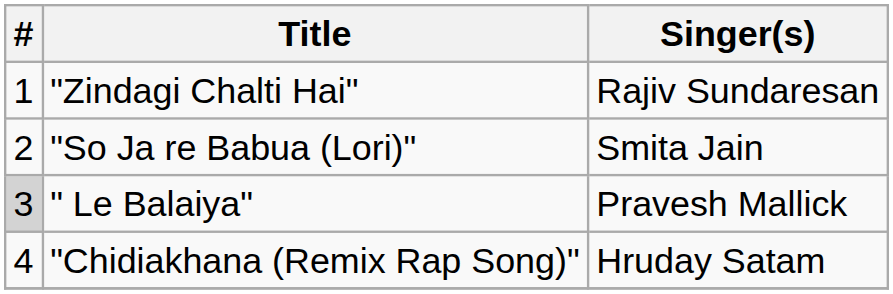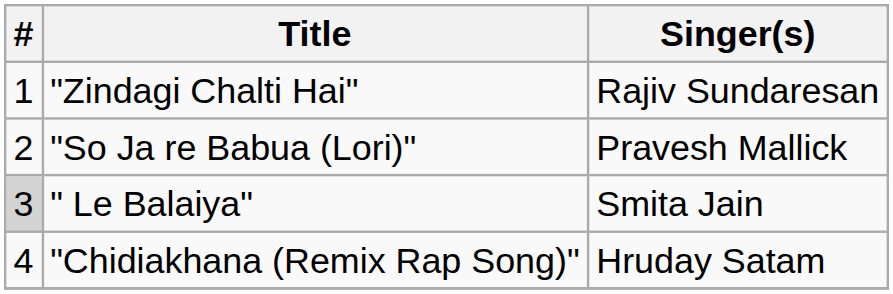"So Ja re Babua (Lori)" | Singer(s): Smita Jain -> Pravesh Mallick
" Le Balaiya" | Singer(s): Pravesh Mallick -> Smita Jain
